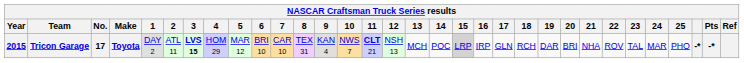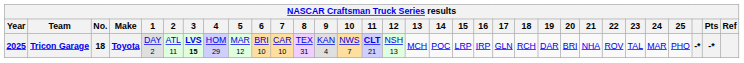Tricon Garage | Year: 2015 -> 2025
Tricon Garage | No.: 17 -> 18
Tricon Garage | 15: lightgrey background -> no background
